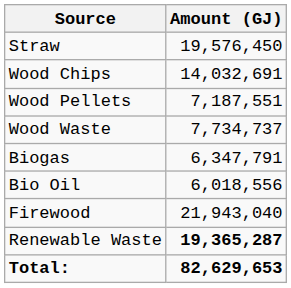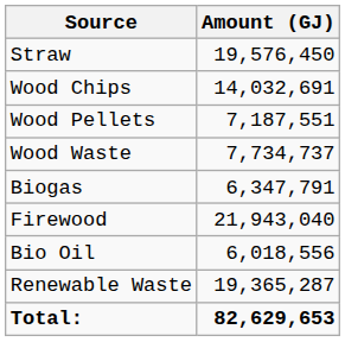rows swapped: Bio Oil <-> Firewood
Renewable Waste | Amount (GJ): bold -> normal
